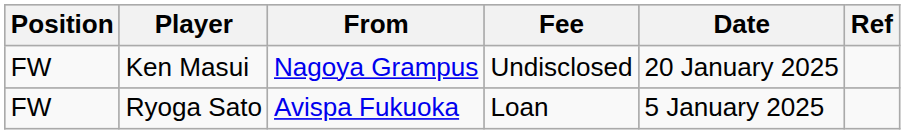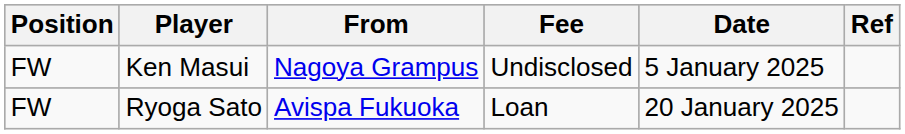Ken Masui | Date: 20 January 2025 -> 5 January 2025
Ryoga Sato | Date: 5 January 2025 -> 20 January 2025
